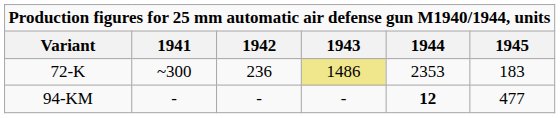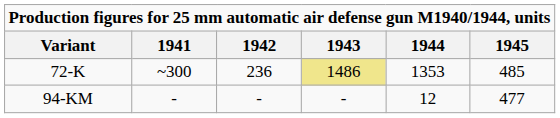72-K | 1944: 2353 -> 1353
72-K | 1945: 183 -> 485
94-KM | 1944: bold -> normal
